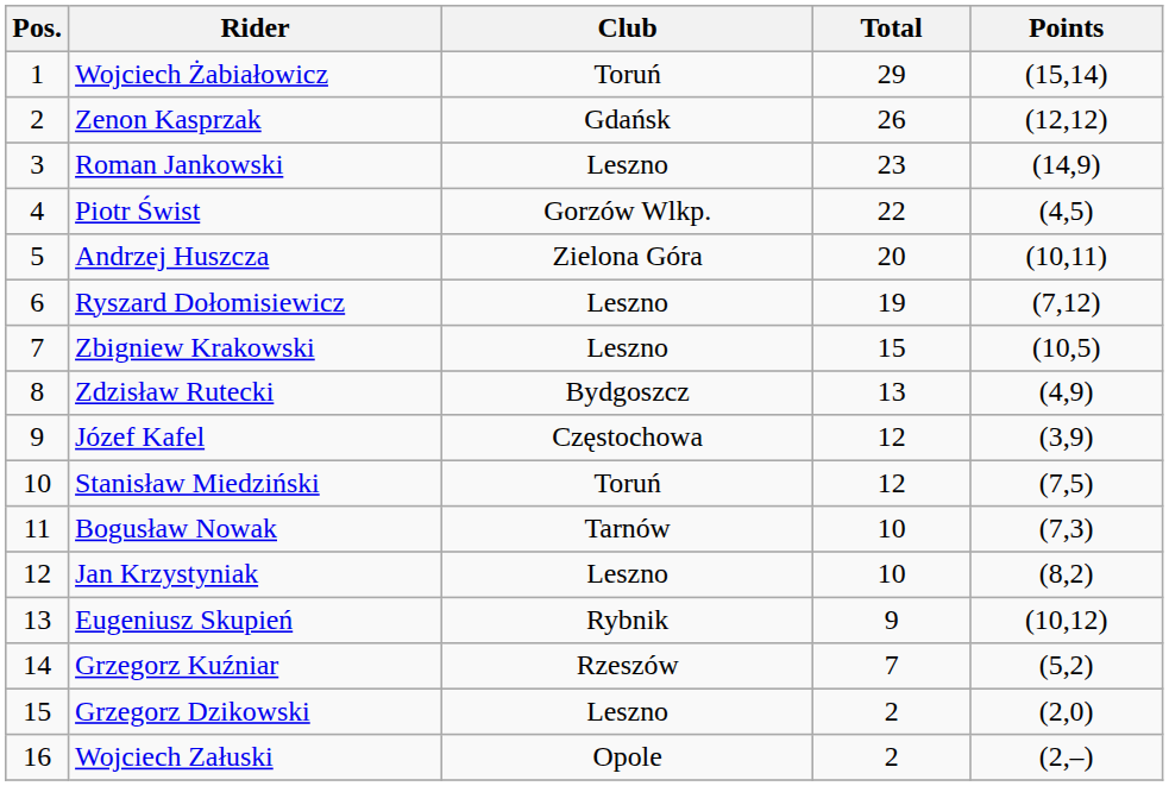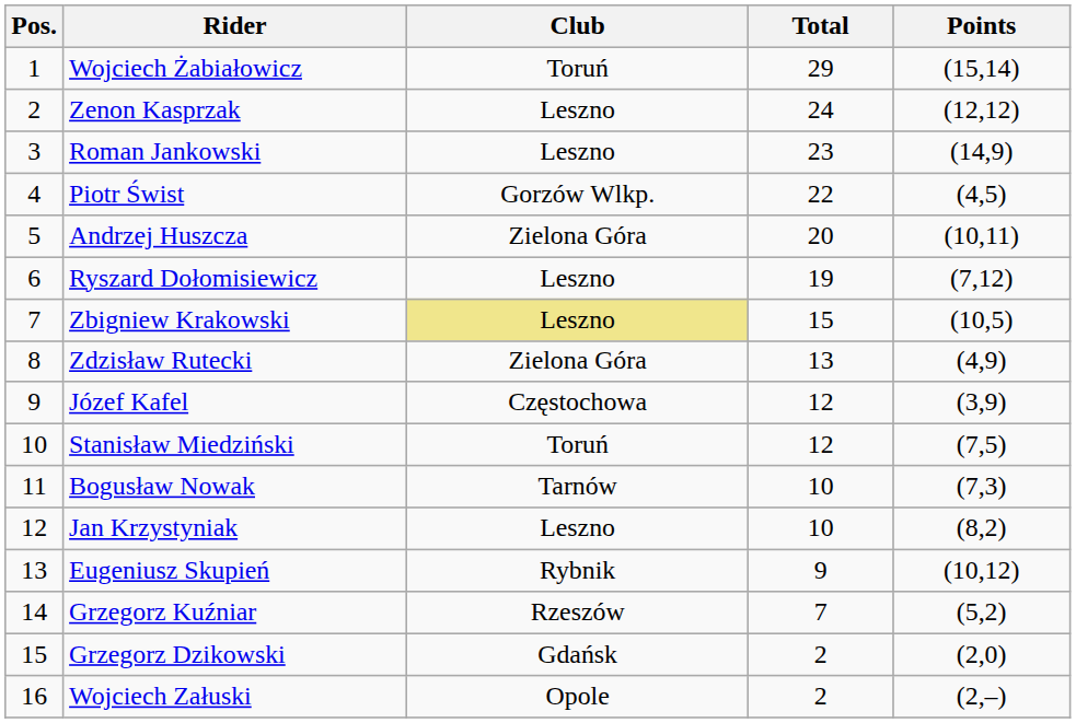Zenon Kasprzak | Club: Gdańsk -> Leszno
Zenon Kasprzak | Total: 26 -> 24
Zbigniew Krakowski | Club: no background -> khaki background
Zdzisław Rutecki | Club: Bydgoszcz -> Zielona Góra
Grzegorz Dzikowski | Club: Leszno -> Gdańsk
